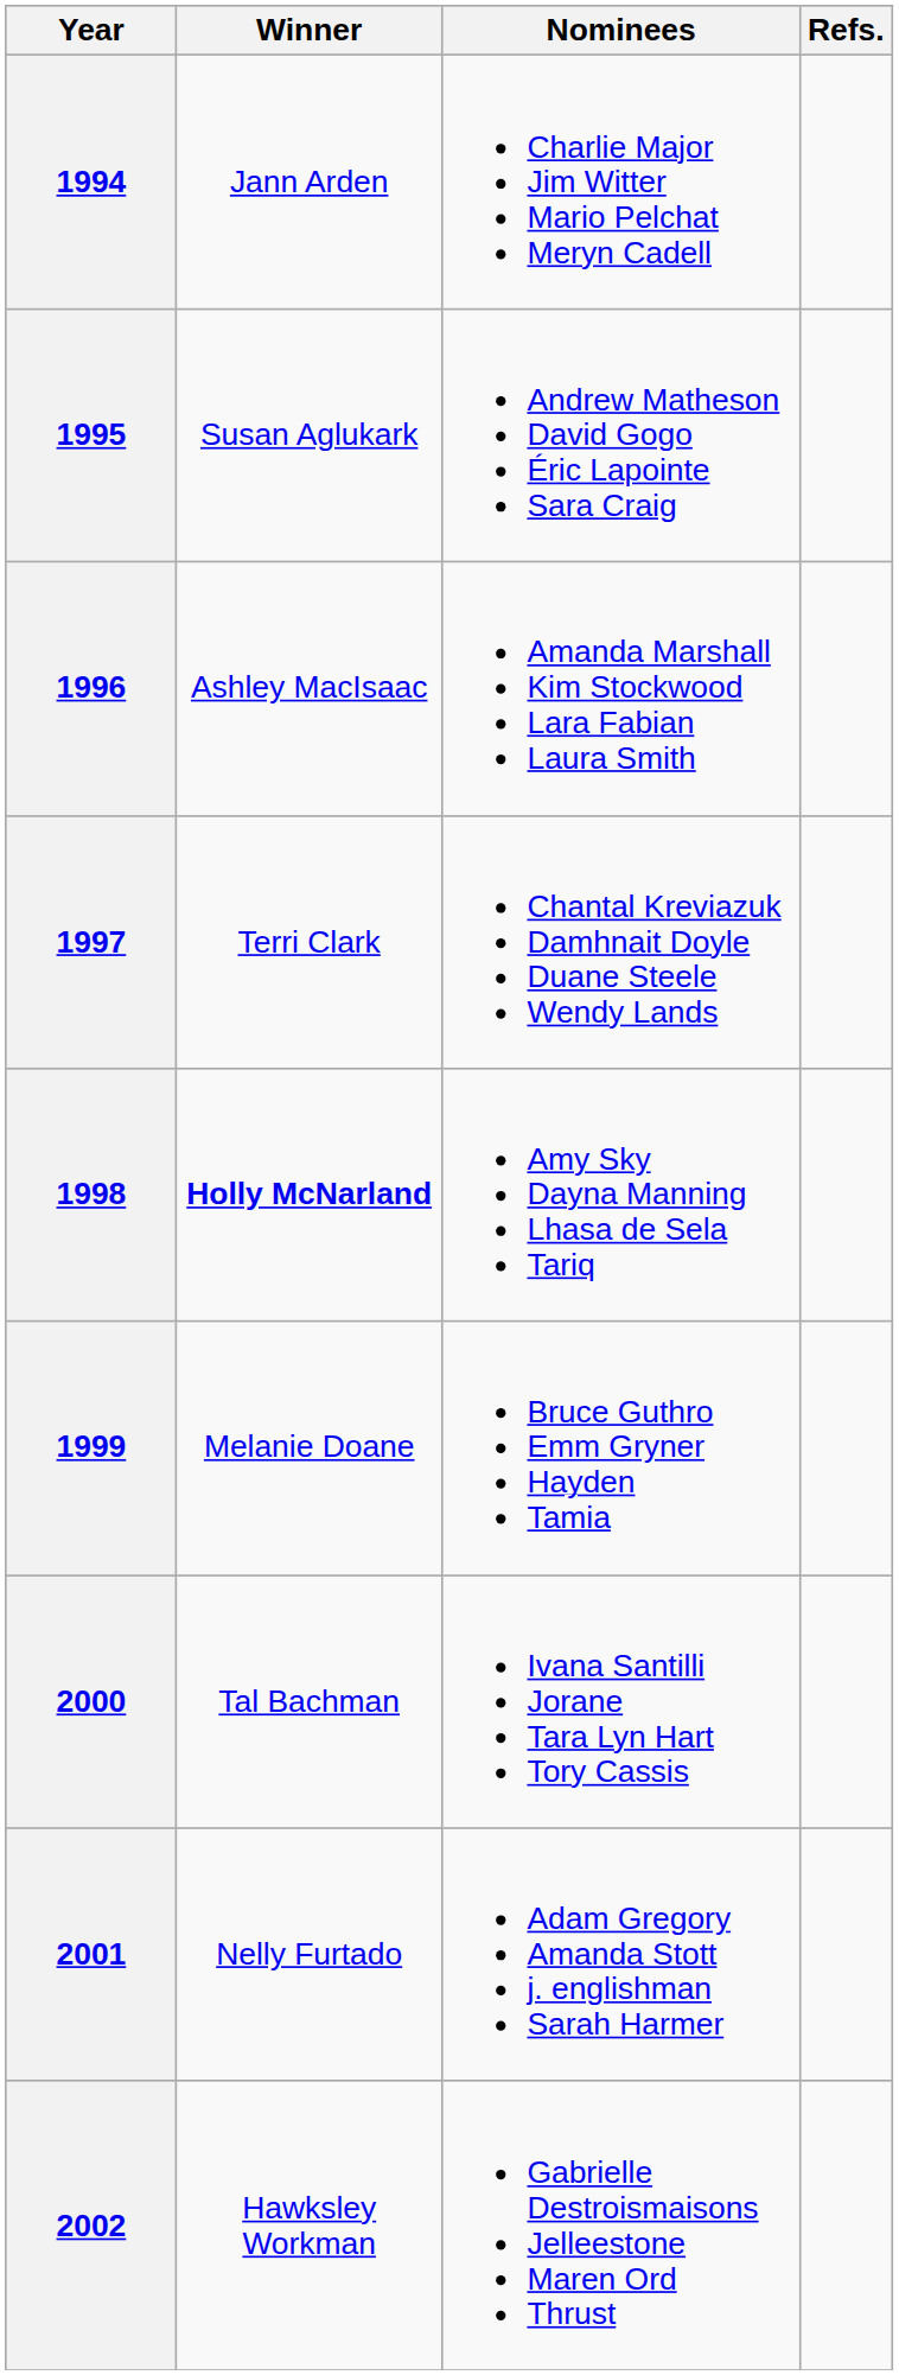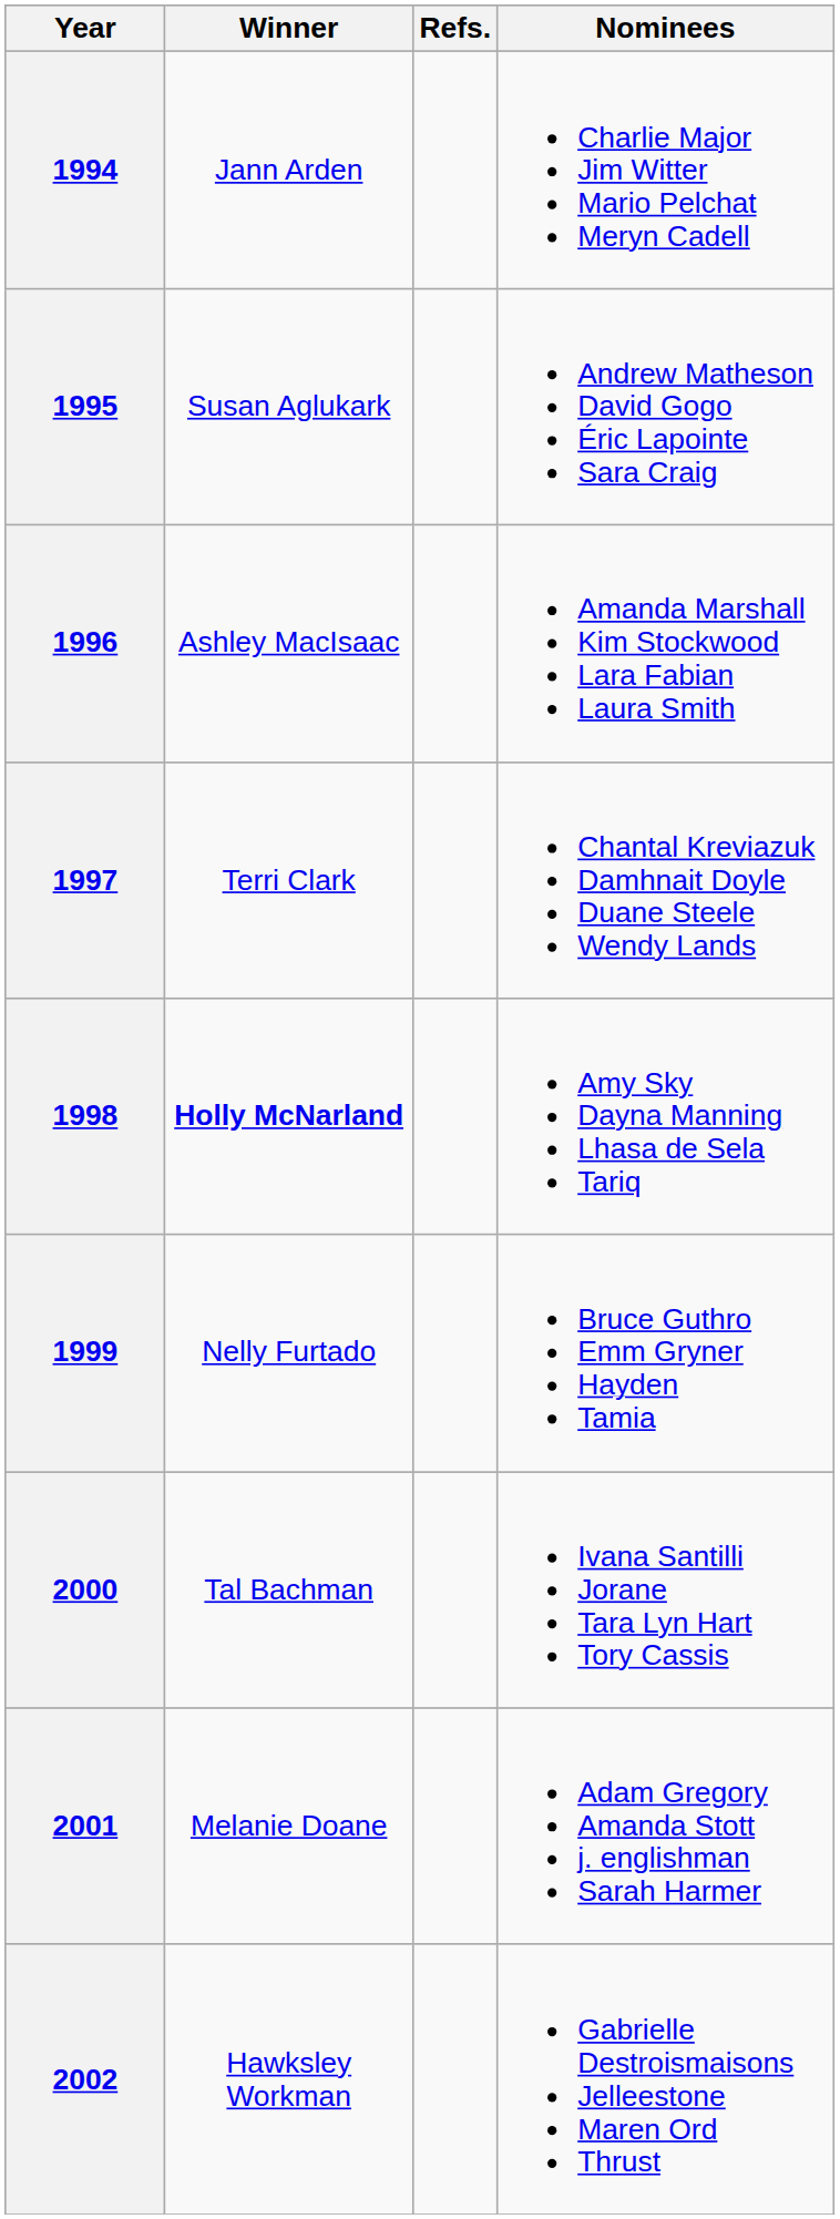columns swapped: Nominees <-> Refs.
1999 | Winner: Melanie Doane -> Nelly Furtado
2001 | Winner: Nelly Furtado -> Melanie Doane
